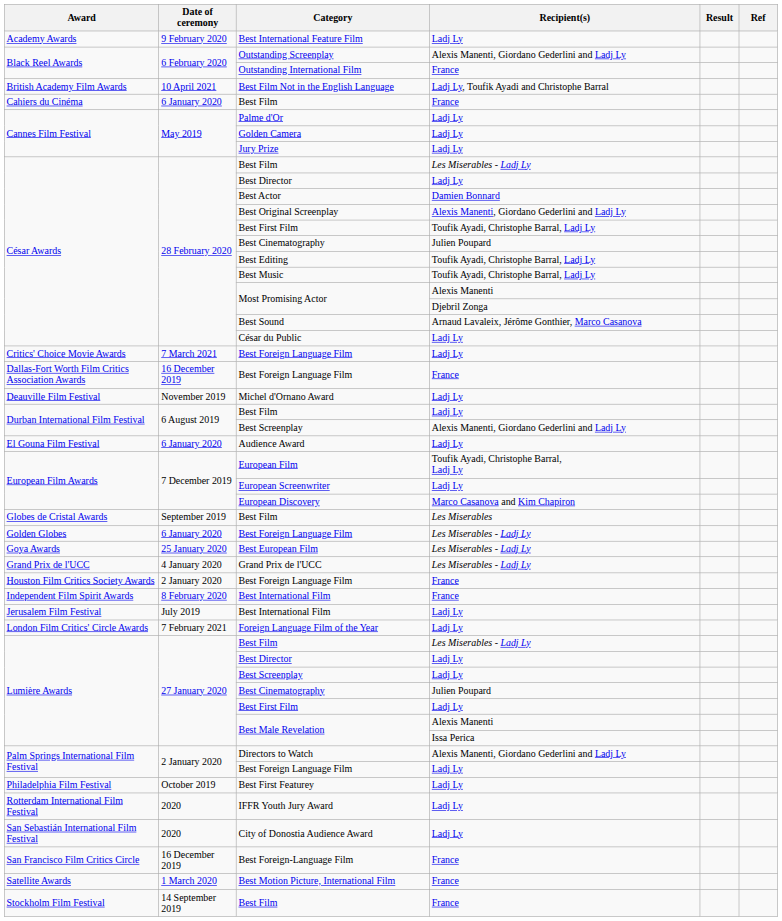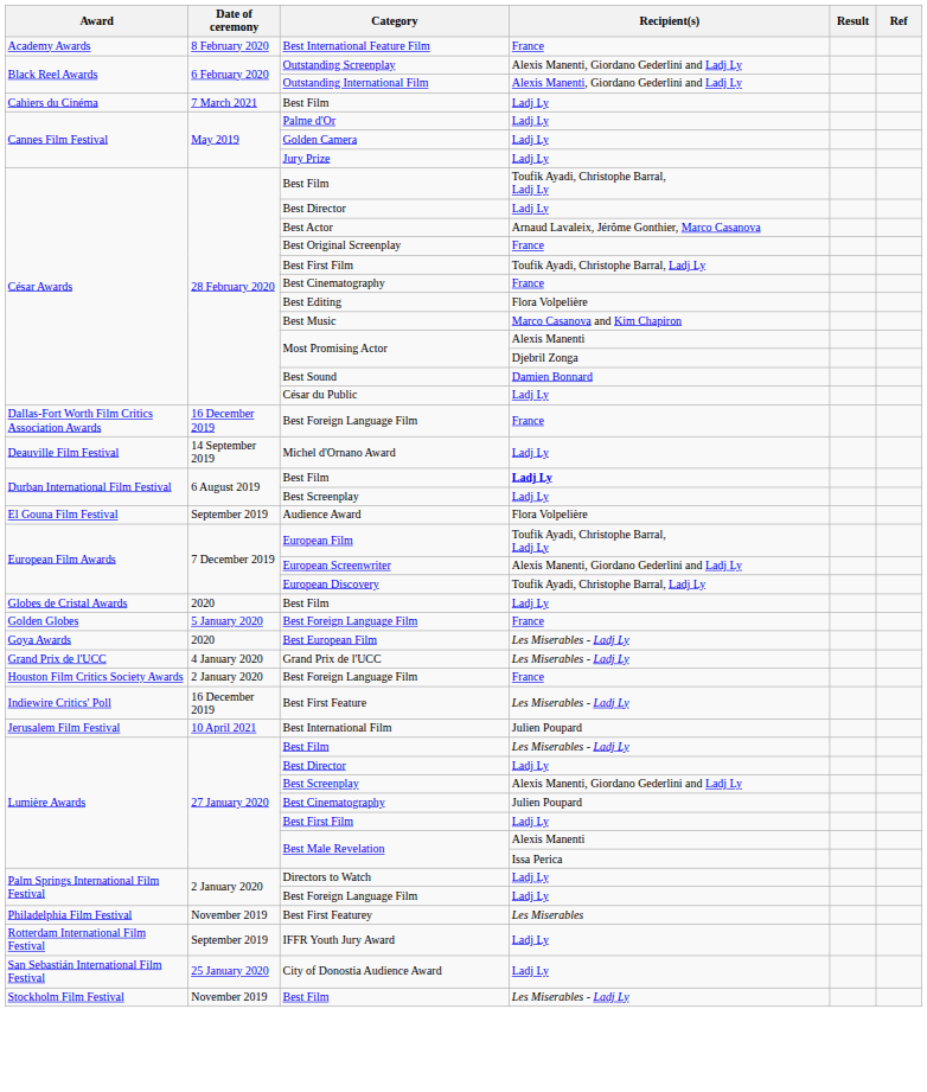Best International Feature Film | Date of ceremony: 9 February 2020 -> 8 February 2020
Best International Feature Film | Recipient(s): Ladj Ly -> France
Outstanding International Film | Recipient(s): France -> Alexis Manenti, Giordano Gederlini and Ladj Ly
- row: British Academy Film Awards | 10 April 2021 | Best Film Not in the English Language | Ladj Ly, Toufik Ayadi and Christophe Barral
Cahiers du Cinéma / Best Film | Date of ceremony: 6 January 2020 -> 7 March 2021
Cahiers du Cinéma / Best Film | Recipient(s): France -> Ladj Ly
César Awards / Best Film | Recipient(s): Les Miserables - Ladj Ly -> Toufik Ayadi, Christophe Barral, Ladj Ly
Best Actor | Recipient(s): Damien Bonnard -> Arnaud Lavaleix, Jérôme Gonthier, Marco Casanova
Best Original Screenplay | Recipient(s): Alexis Manenti, Giordano Gederlini and Ladj Ly -> France
César Awards / Best Cinematography | Recipient(s): Julien Poupard -> France
Best Editing | Recipient(s): Toufik Ayadi, Christophe Barral, Ladj Ly -> Flora Volpelière
Best Music | Recipient(s): Toufik Ayadi, Christophe Barral, Ladj Ly -> Marco Casanova and Kim Chapiron
Best Sound | Recipient(s): Arnaud Lavaleix, Jérôme Gonthier, Marco Casanova -> Damien Bonnard
- row: Critics' Choice Movie Awards | 7 March 2021 | Best Foreign Language Film | Ladj Ly
Michel d'Ornano Award | Date of ceremony: November 2019 -> 14 September 2019
Durban International Film Festival / Best Film | Recipient(s): normal -> bold
Durban International Film Festival / Best Screenplay | Recipient(s): Alexis Manenti, Giordano Gederlini and Ladj Ly -> Ladj Ly
Audience Award | Date of ceremony: 6 January 2020 -> September 2019
Audience Award | Recipient(s): Ladj Ly -> Flora Volpelière
European Screenwriter | Recipient(s): Ladj Ly -> Alexis Manenti, Giordano Gederlini and Ladj Ly
European Discovery | Recipient(s): Marco Casanova and Kim Chapiron -> Toufik Ayadi, Christophe Barral, Ladj Ly
Globes de Cristal Awards / Best Film | Date of ceremony: September 2019 -> 2020
Globes de Cristal Awards / Best Film | Recipient(s): Les Miserables -> Ladj Ly
Golden Globes / Best Foreign Language Film | Date of ceremony: 6 January 2020 -> 5 January 2020
Golden Globes / Best Foreign Language Film | Recipient(s): Les Miserables - Ladj Ly -> France
Best European Film | Date of ceremony: 25 January 2020 -> 2020
- row: Independent Film Spirit Awards | 8 February 2020 | Best International Film | France
+ row: Indiewire Critics' Poll | 16 December 2019 | Best First Feature | Les Miserables - Ladj Ly
Jerusalem Film Festival / Best International Film | Date of ceremony: July 2019 -> 10 April 2021
Jerusalem Film Festival / Best International Film | Recipient(s): Ladj Ly -> Julien Poupard
- row: London Film Critics' Circle Awards | 7 February 2021 | Foreign Language Film of the Year | Ladj Ly
Lumière Awards / Best Screenplay | Recipient(s): Ladj Ly -> Alexis Manenti, Giordano Gederlini and Ladj Ly
Directors to Watch | Recipient(s): Alexis Manenti, Giordano Gederlini and Ladj Ly -> Ladj Ly
Best First Featurey | Date of ceremony: October 2019 -> November 2019
Best First Featurey | Recipient(s): Ladj Ly -> Les Miserables
IFFR Youth Jury Award | Date of ceremony: 2020 -> September 2019
City of Donostia Audience Award | Date of ceremony: 2020 -> 25 January 2020
- row: San Francisco Film Critics Circle | 16 December 2019 | Best Foreign-Language Film | France
- row: Satellite Awards | 1 March 2020 | Best Motion Picture, International Film | France
Stockholm Film Festival / Best Film | Date of ceremony: 14 September 2019 -> November 2019
Stockholm Film Festival / Best Film | Recipient(s): France -> Les Miserables - Ladj Ly
